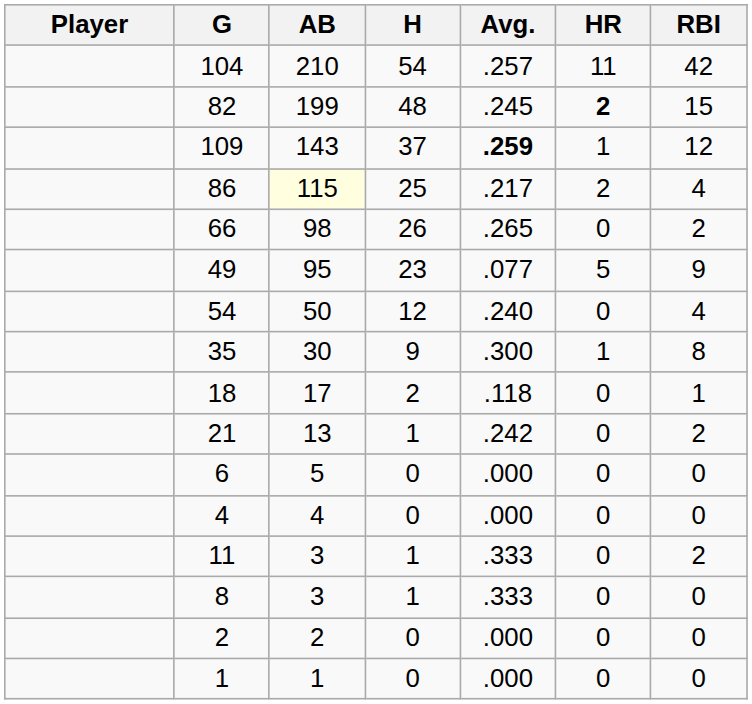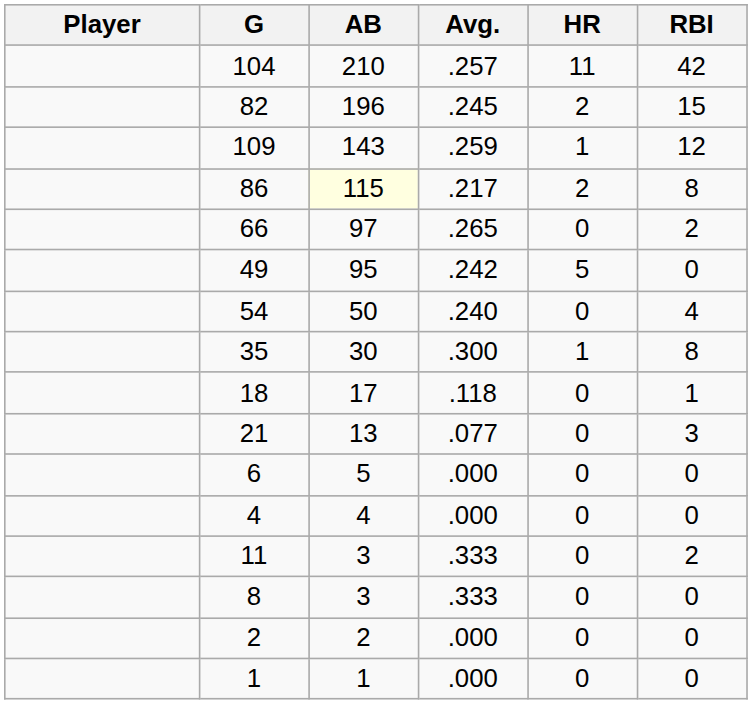- column: H | 54 | 48 | 37 | 25 | 26 | 23 | 12 | 9 | 2 | 1 | 0 | 0 | 1 | 1 | 0 | 0
82 | AB: 199 -> 196
82 | HR: bold -> normal
109 | Avg.: bold -> normal
86 | RBI: 4 -> 8
66 | AB: 98 -> 97
49 | Avg.: .077 -> .242
49 | RBI: 9 -> 0
21 | Avg.: .242 -> .077
21 | RBI: 2 -> 3
